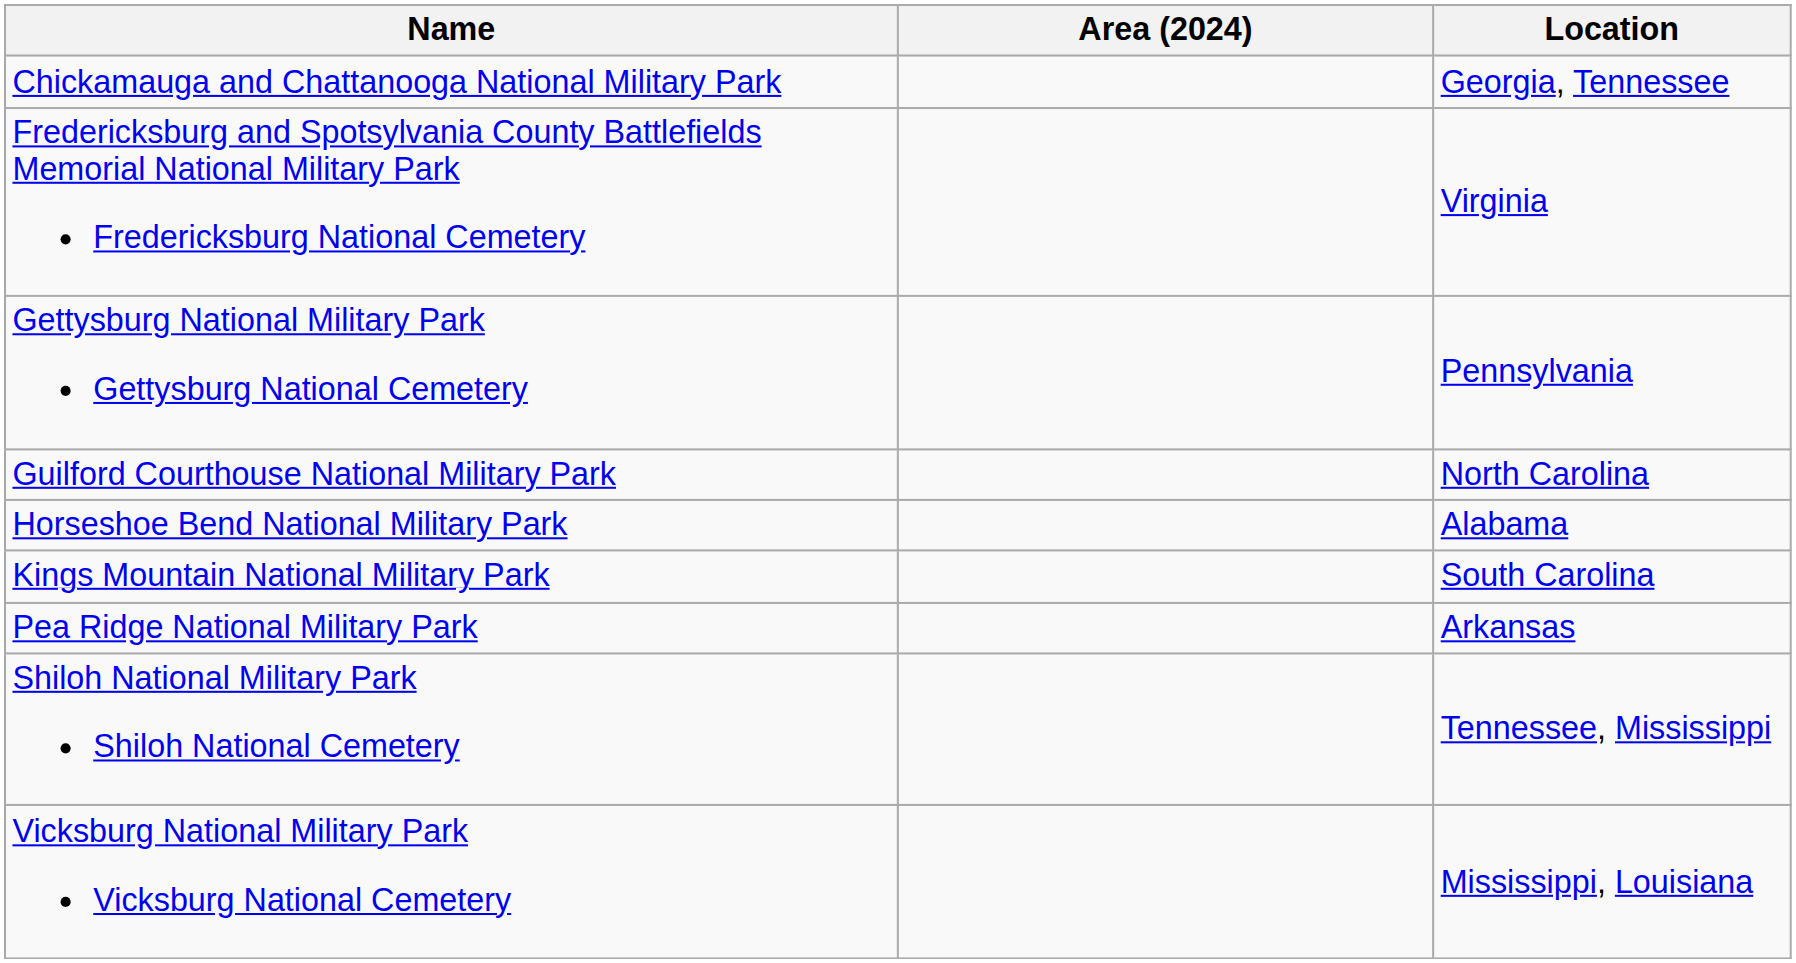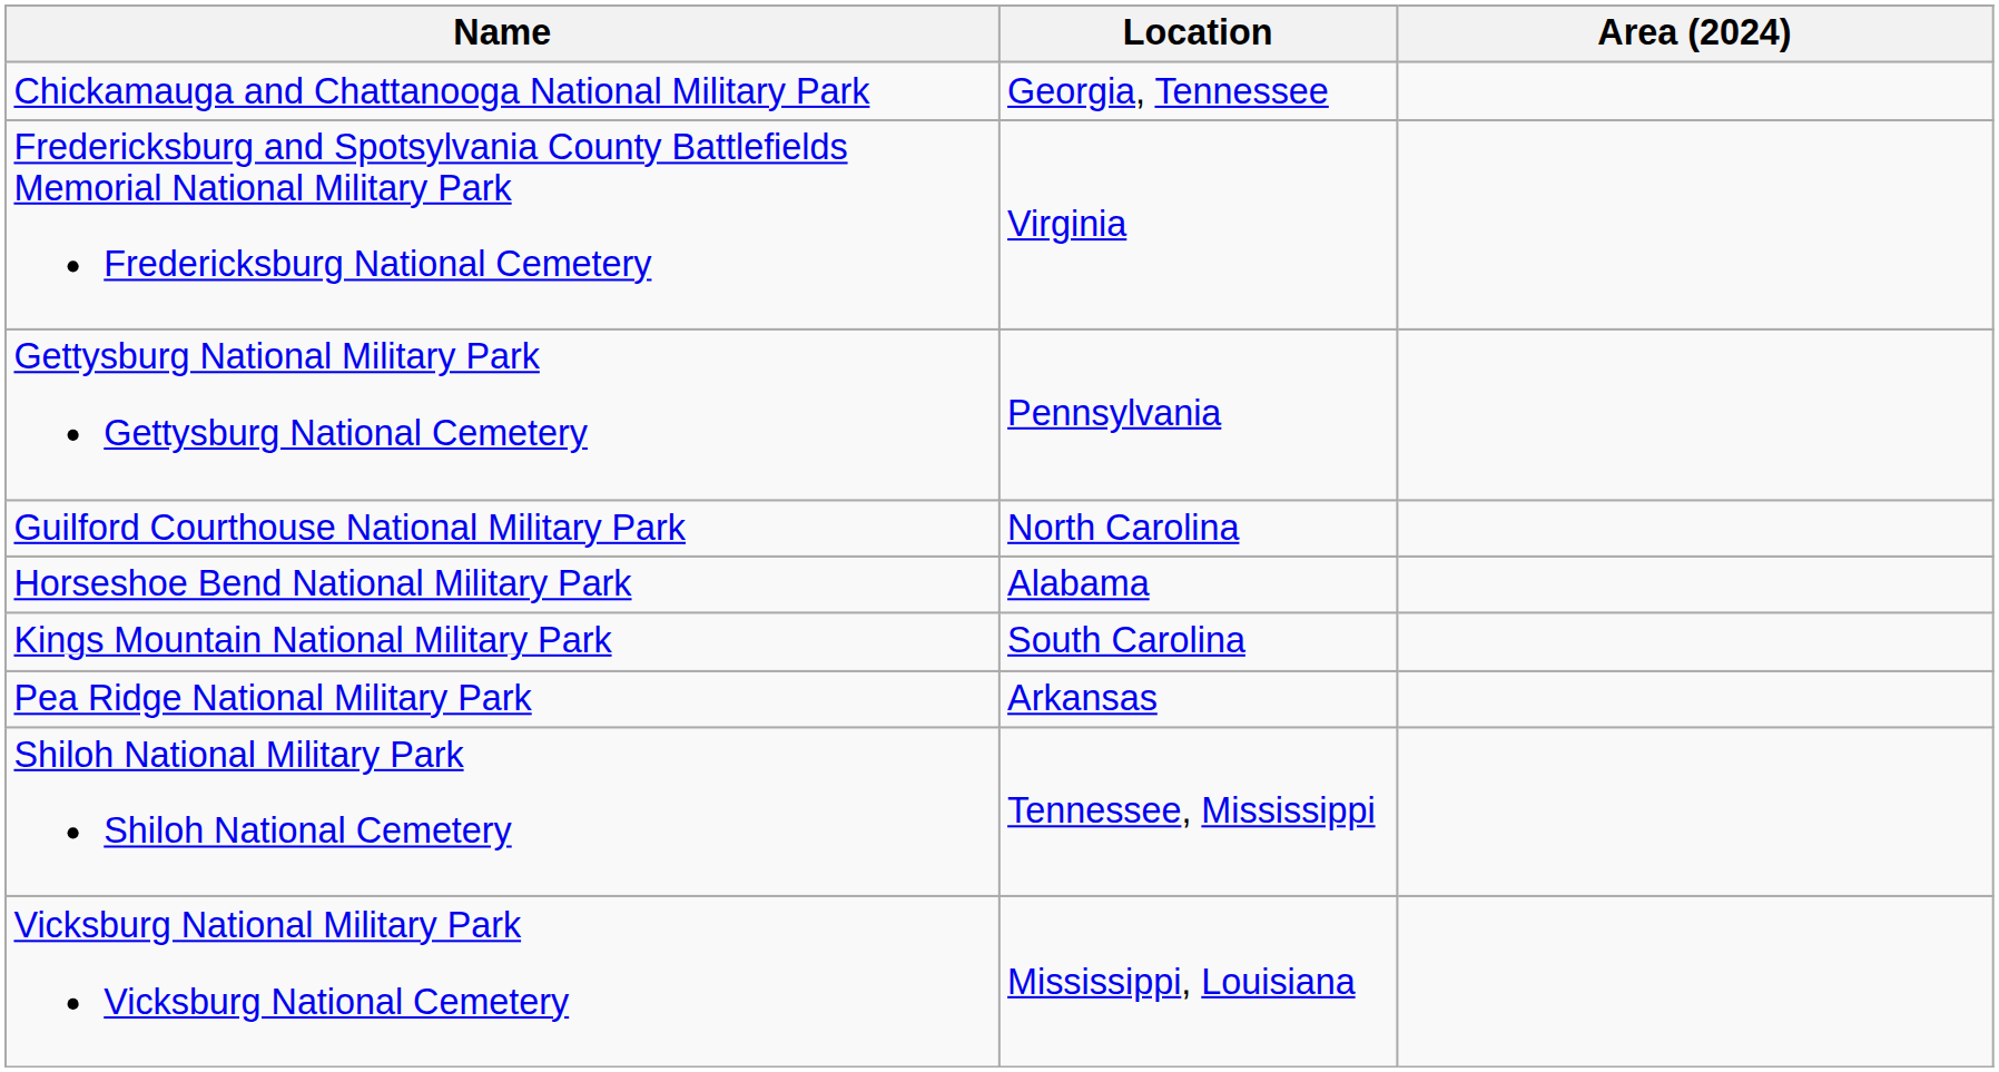columns swapped: Location <-> Area (2024)
